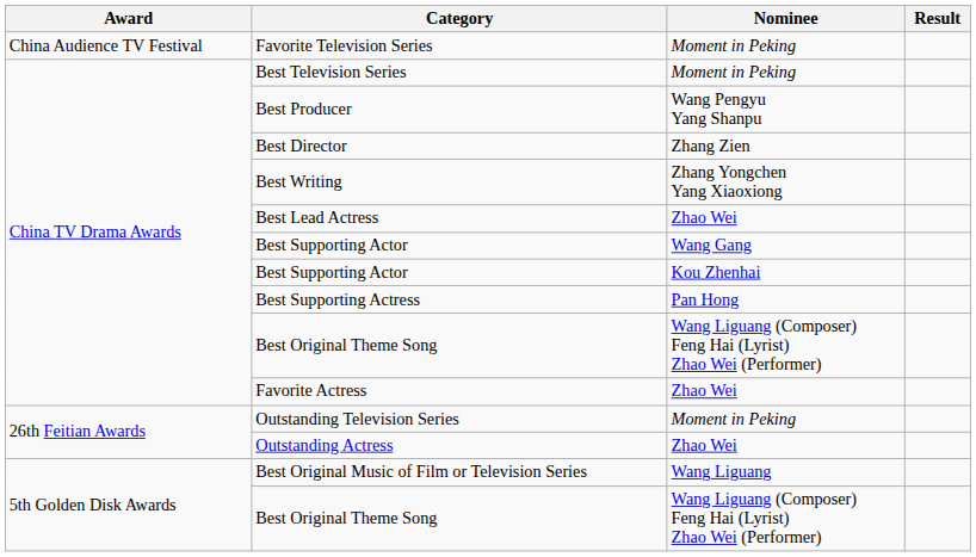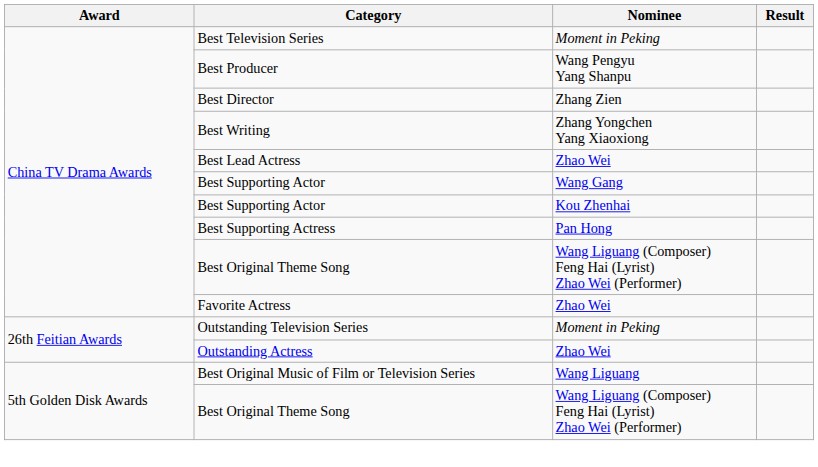- row: China Audience TV Festival | Favorite Television Series | Moment in Peking
